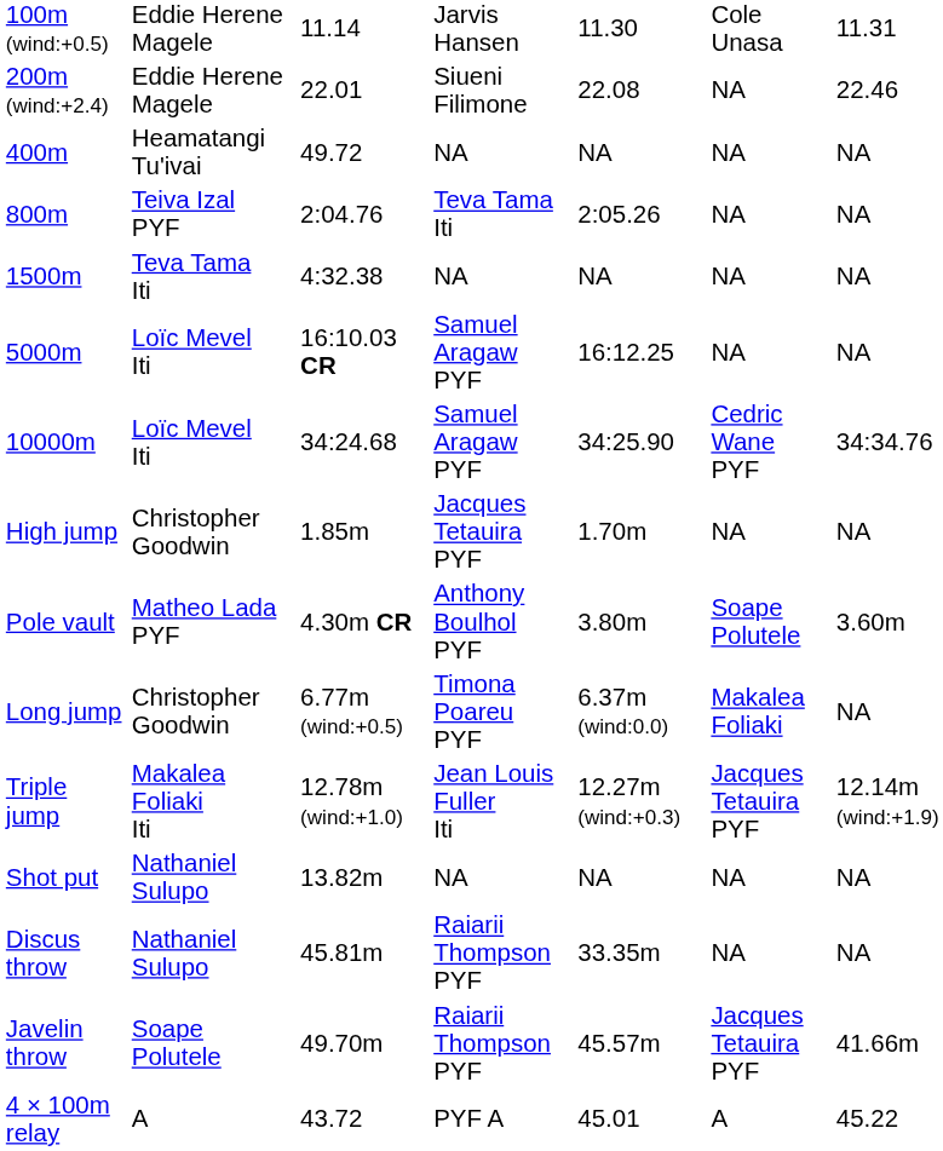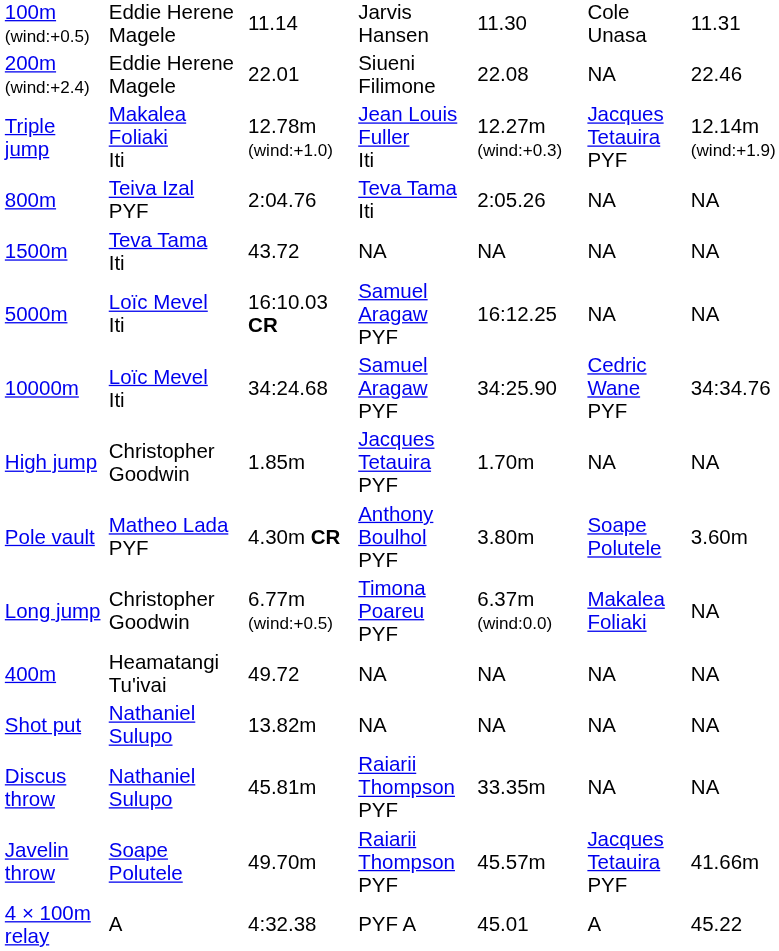rows swapped: 400m <-> Triple jump
1500m | column 3: 4:32.38 -> 43.72
4 × 100m relay | column 3: 43.72 -> 4:32.38
